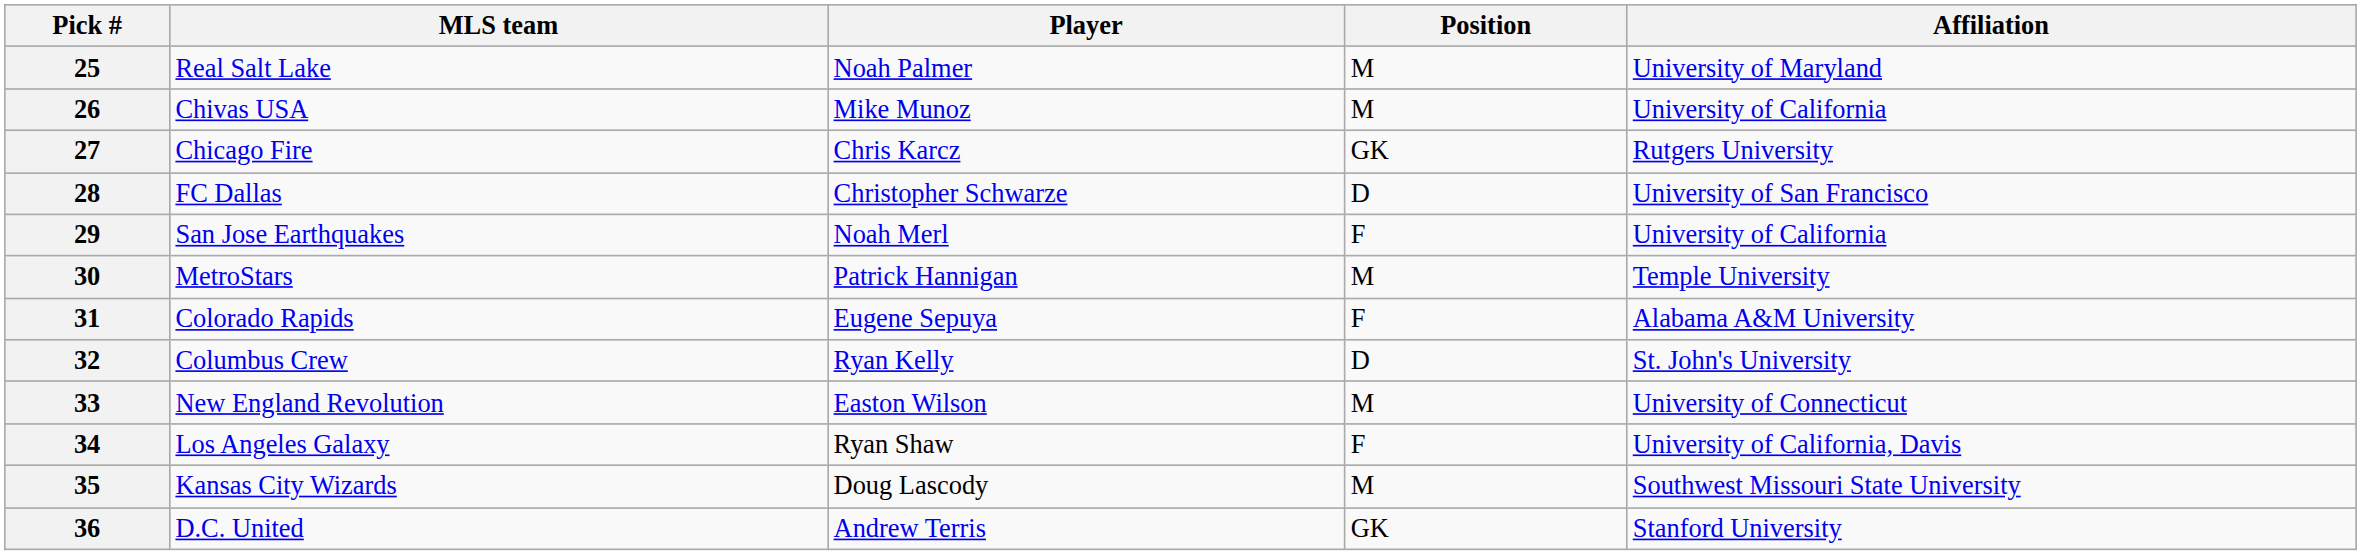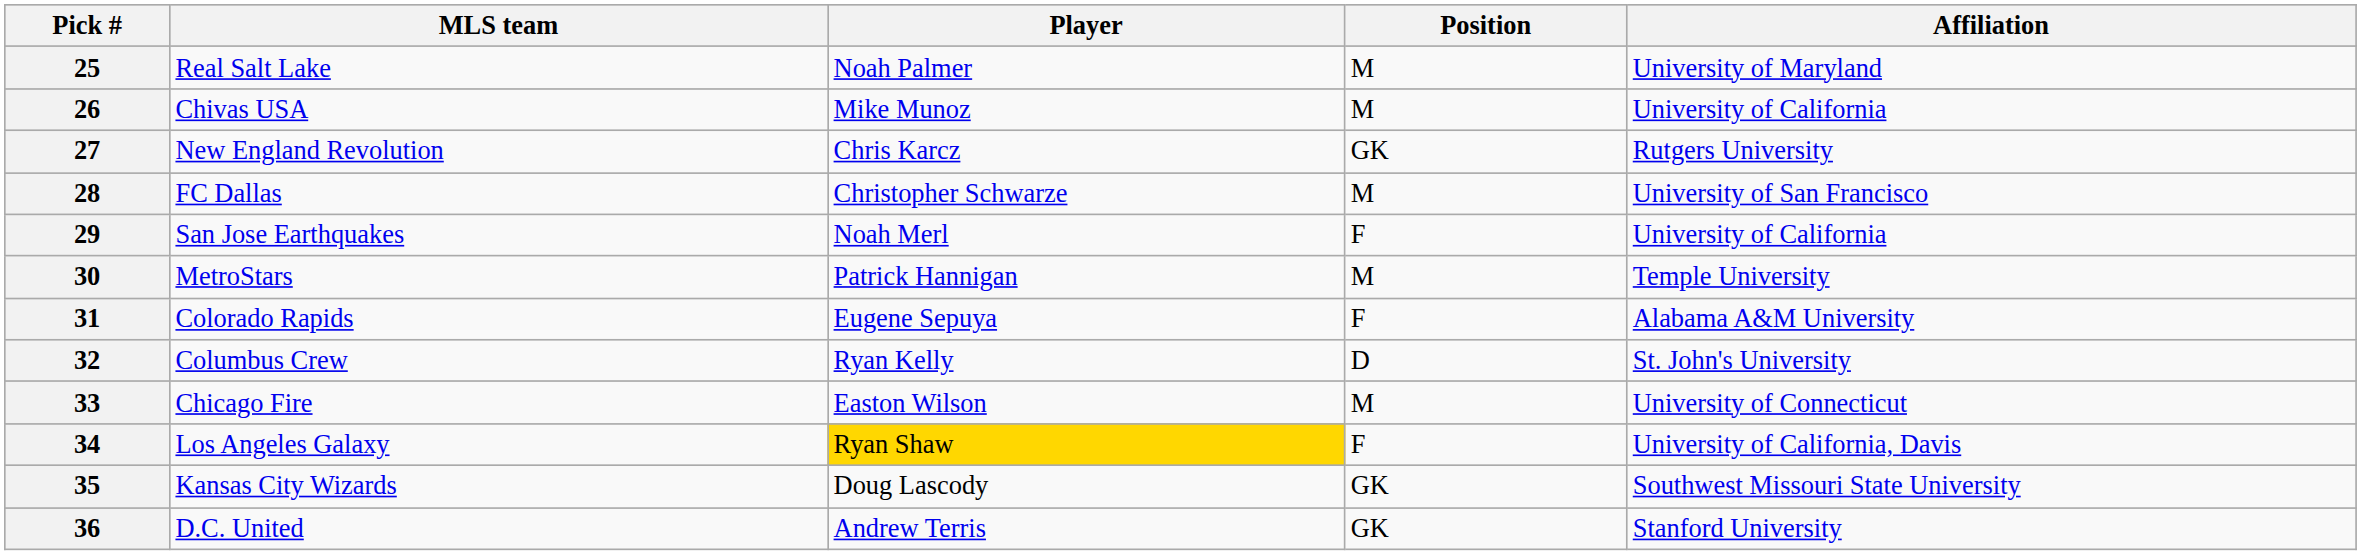27 | MLS team: Chicago Fire -> New England Revolution
28 | Position: D -> M
33 | MLS team: New England Revolution -> Chicago Fire
34 | Player: no background -> gold background
35 | Position: M -> GK
